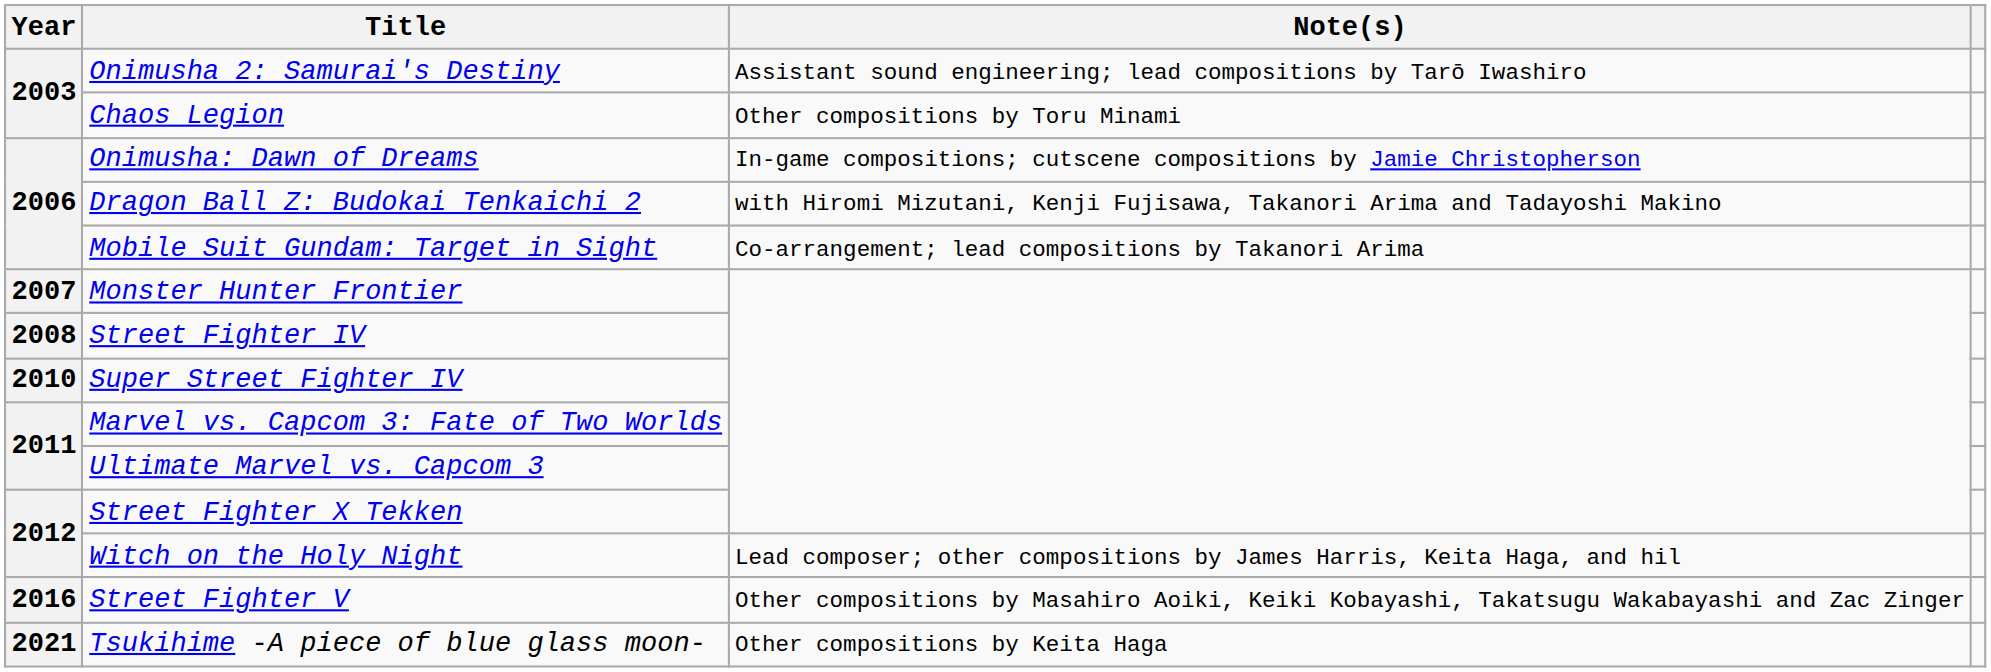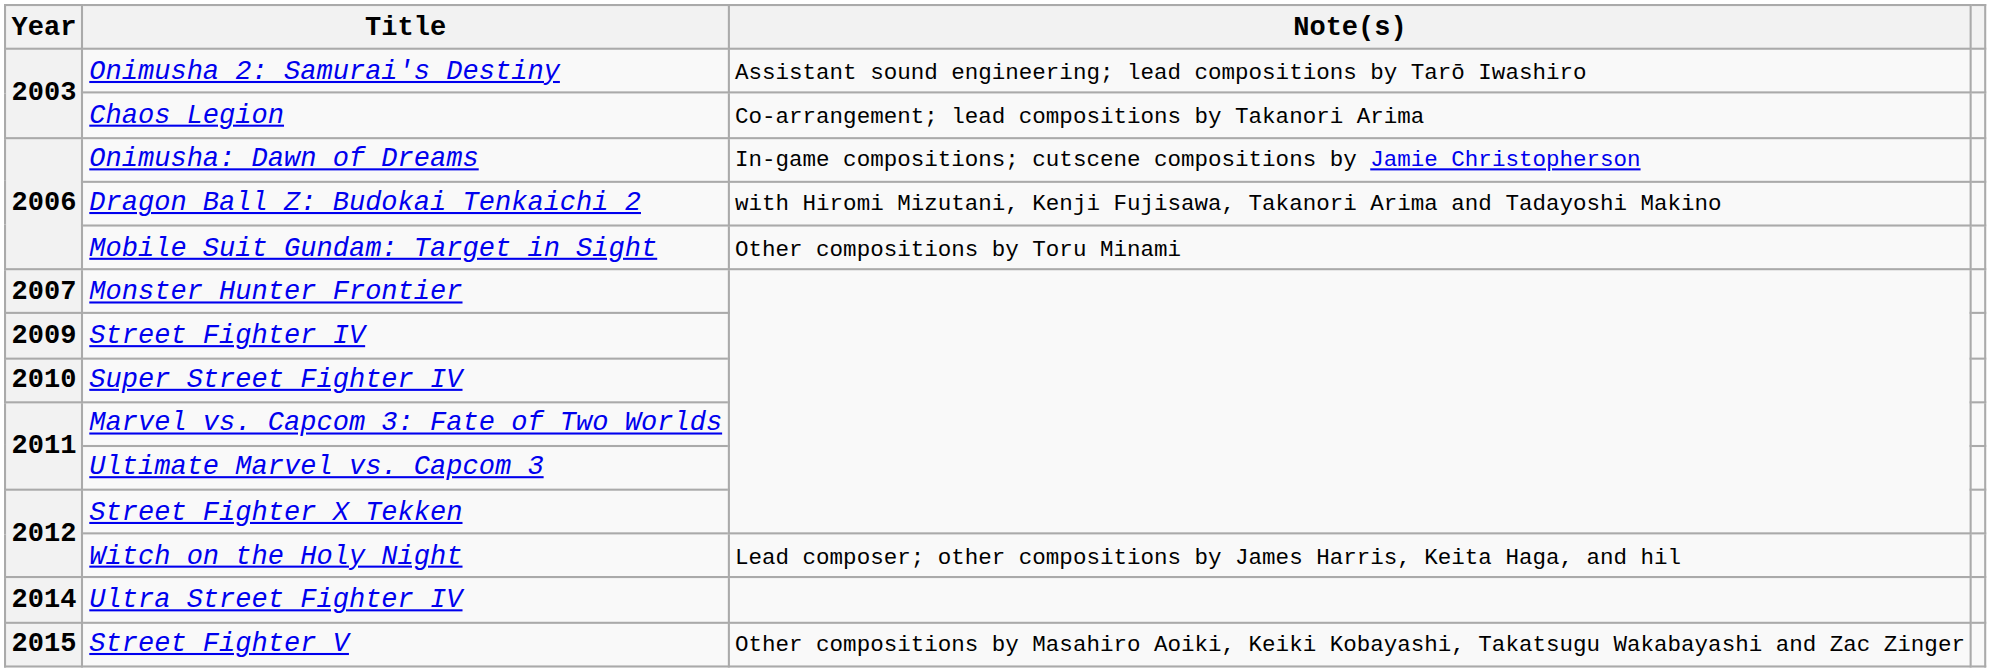Chaos Legion | Note(s): Other compositions by Toru Minami -> Co-arrangement; lead compositions by Takanori Arima
Mobile Suit Gundam: Target in Sight | Note(s): Co-arrangement; lead compositions by Takanori Arima -> Other compositions by Toru Minami
Street Fighter IV | Year: 2008 -> 2009
+ row: 2014 | Ultra Street Fighter IV
Street Fighter V | Year: 2016 -> 2015
- row: 2021 | Tsukihime -A piece of blue glass moon- | Other compositions by Keita Haga
